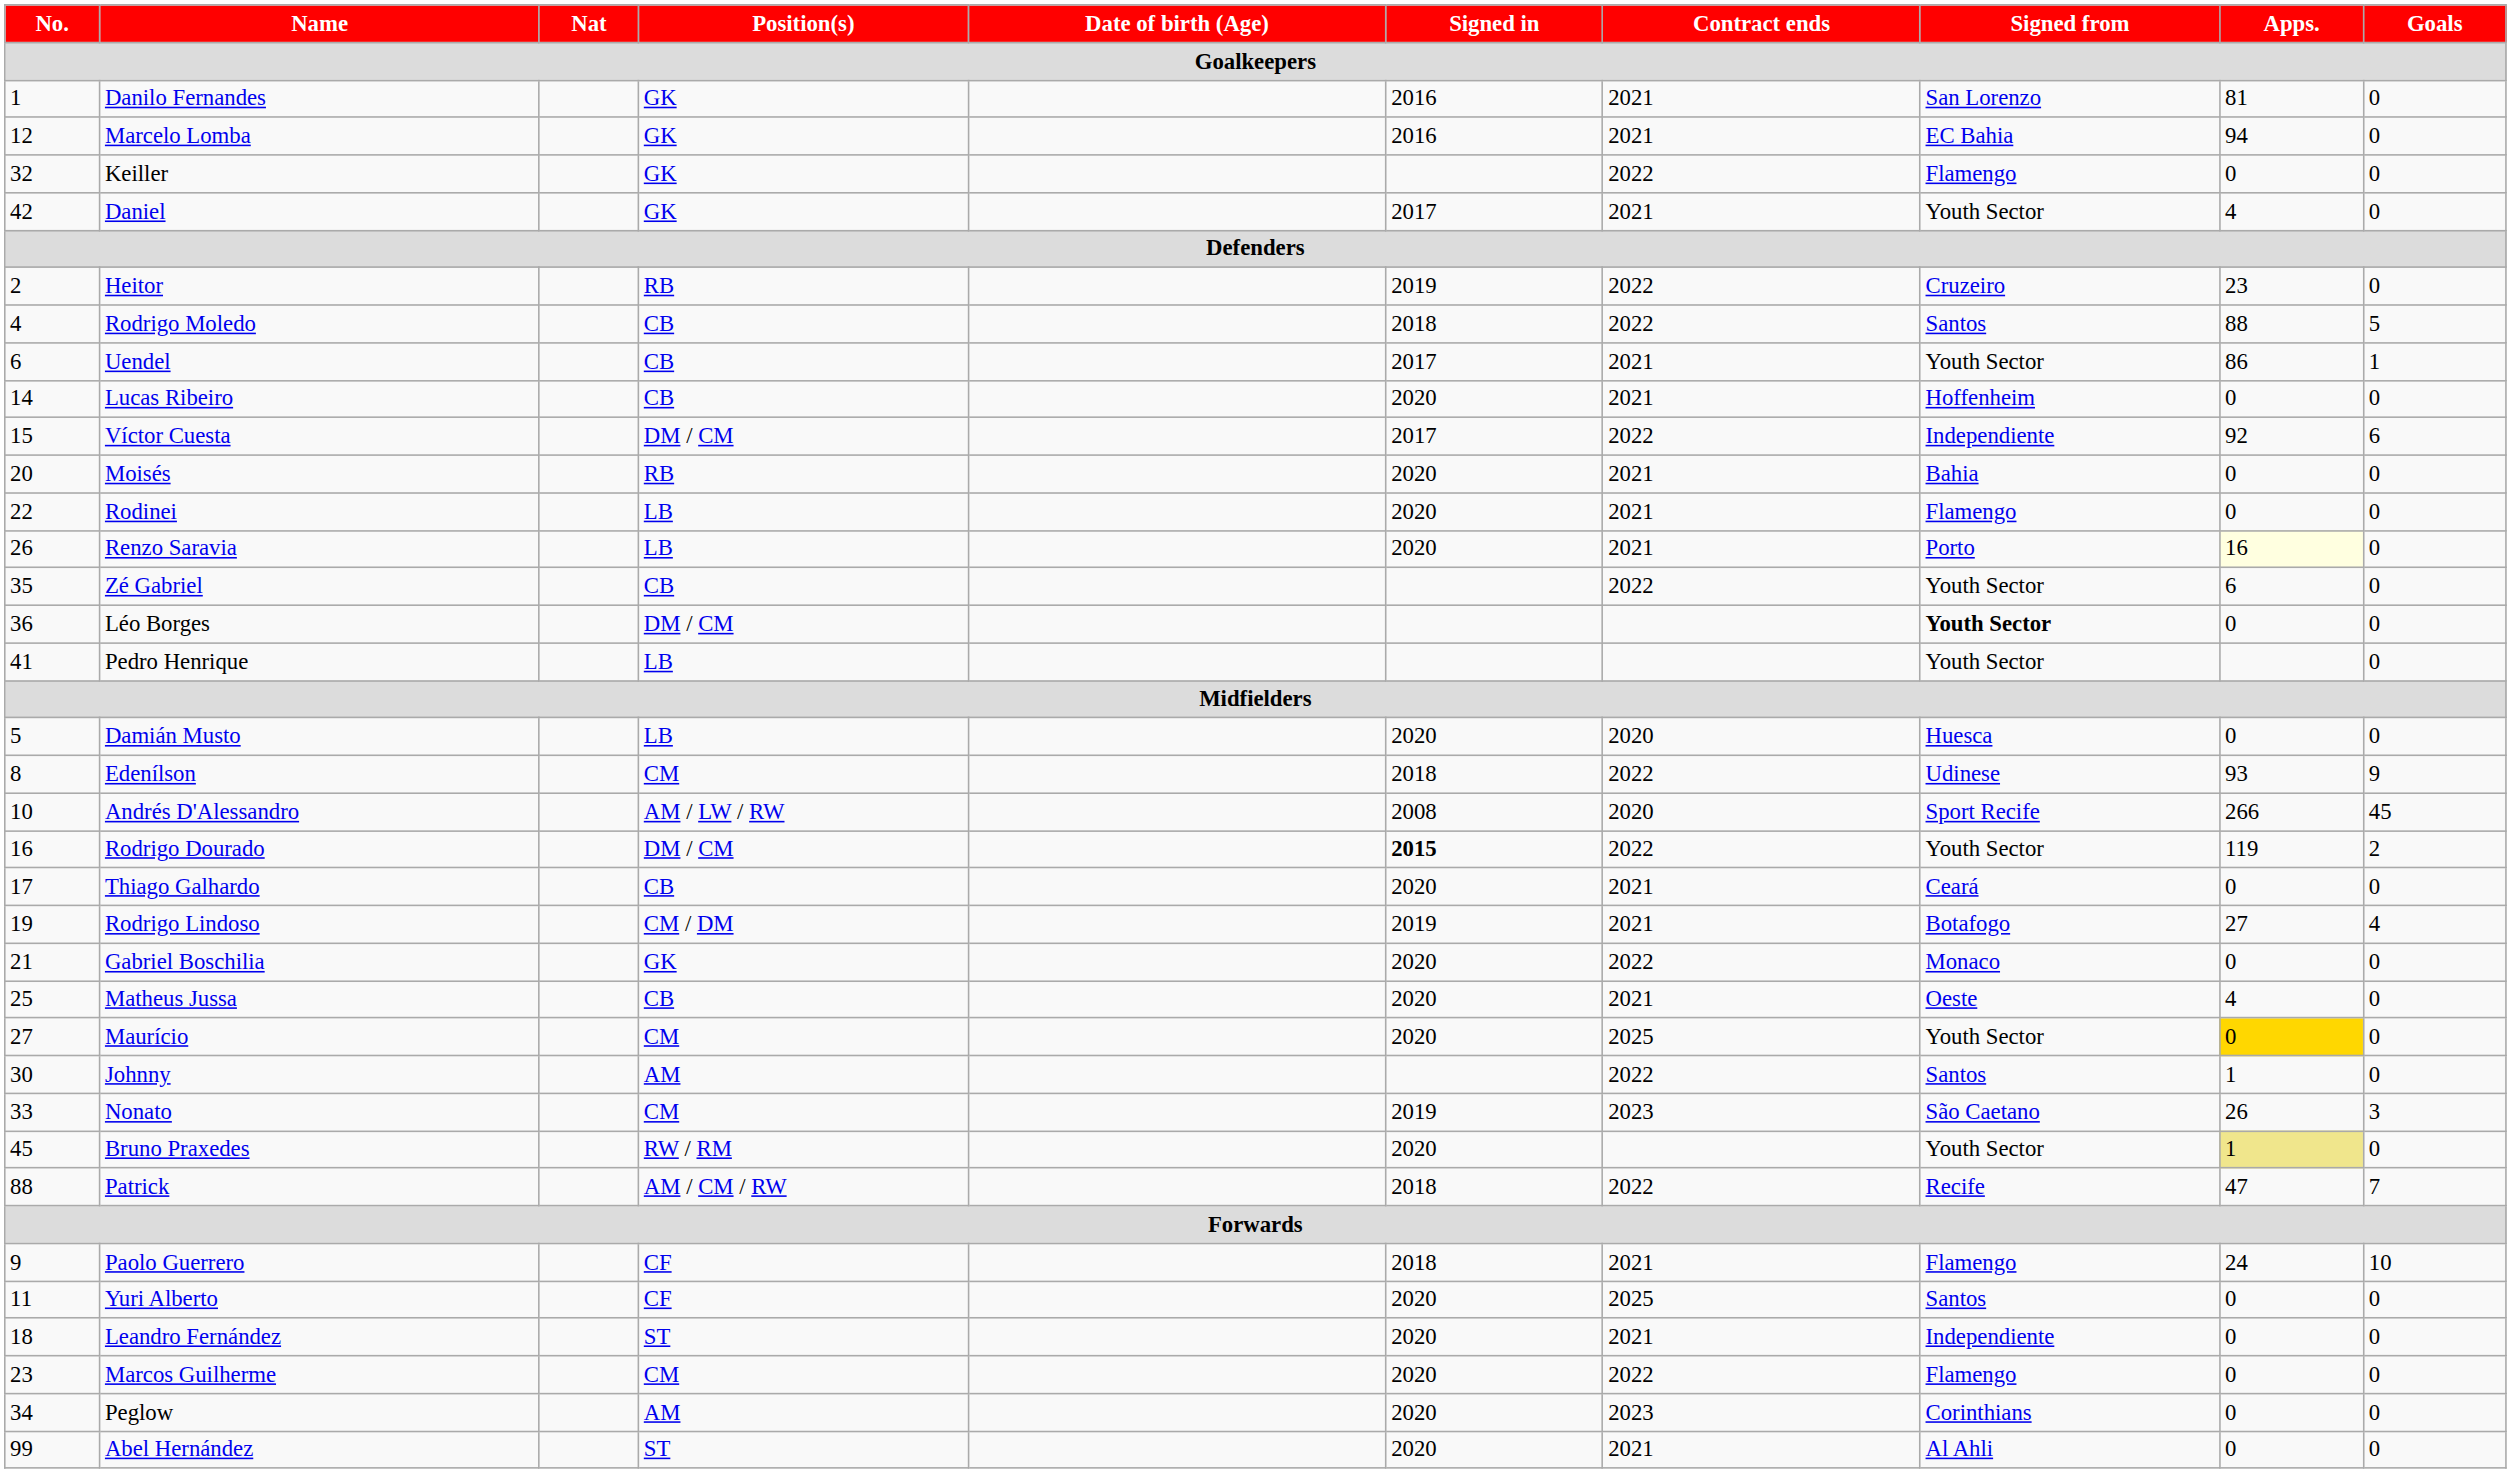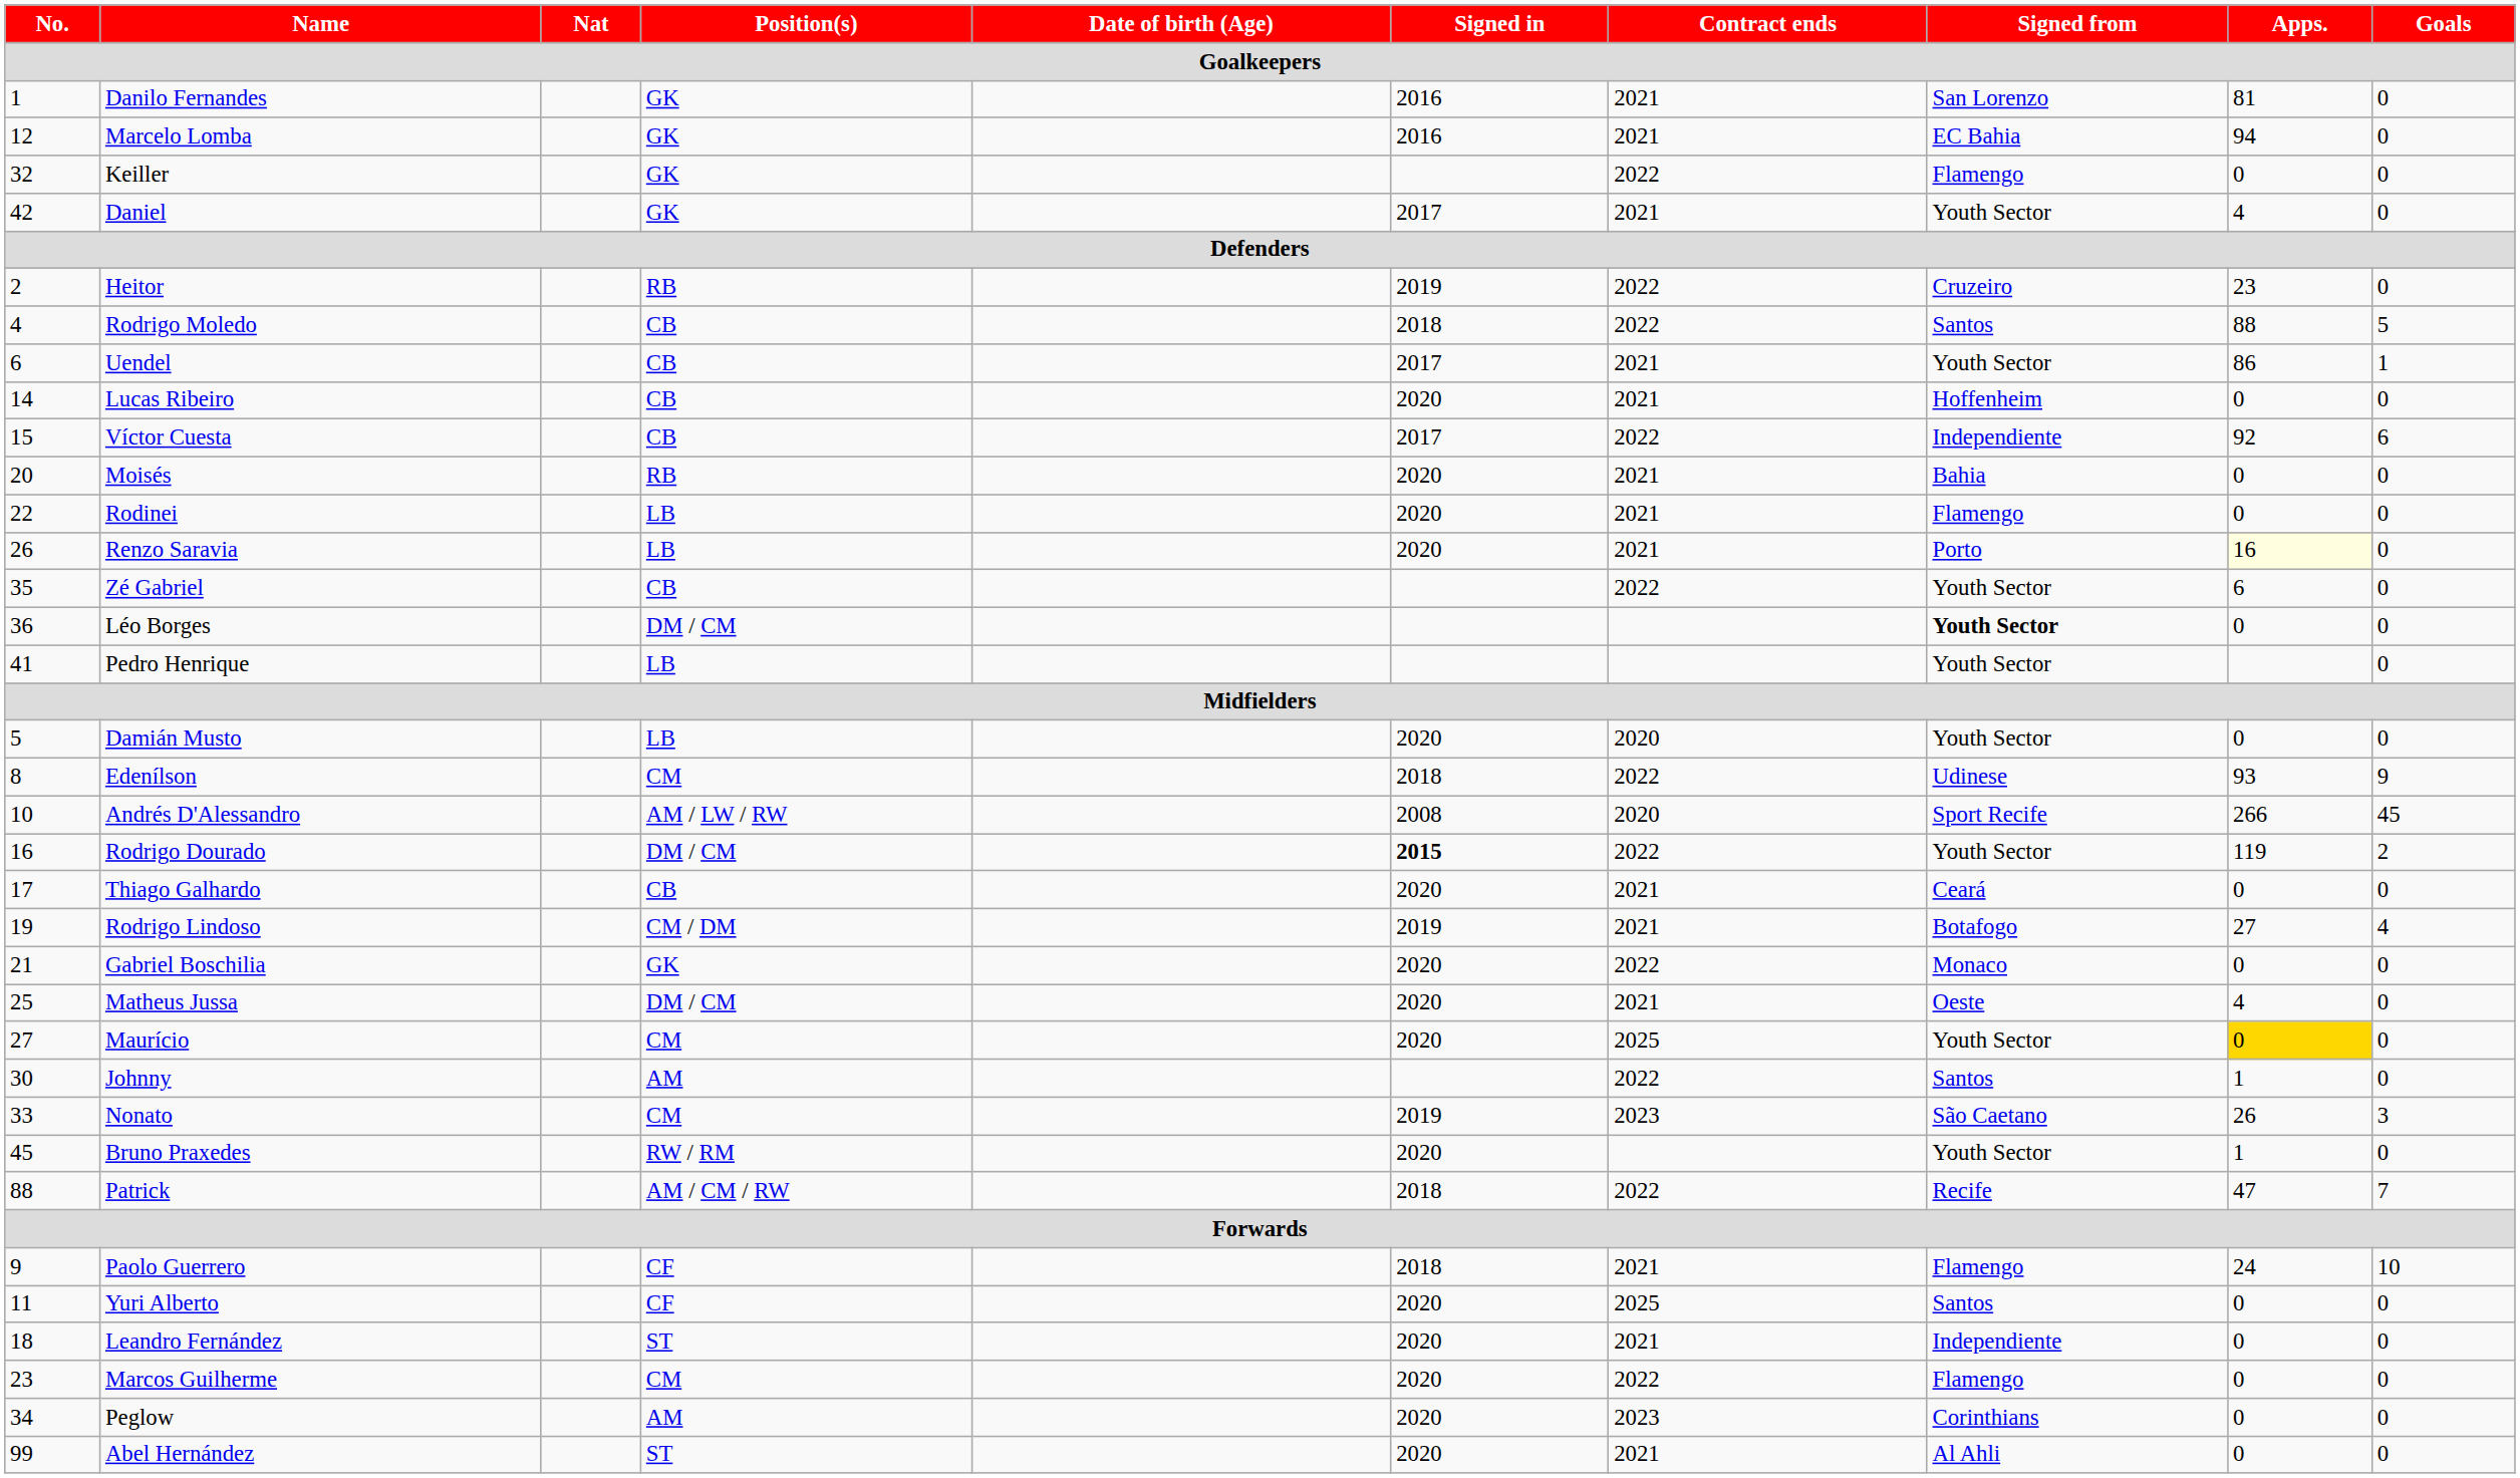Víctor Cuesta | Position(s): DM / CM -> CB
Damián Musto | Signed from: Huesca -> Youth Sector
Matheus Jussa | Position(s): CB -> DM / CM
Bruno Praxedes | Apps.: khaki background -> no background
